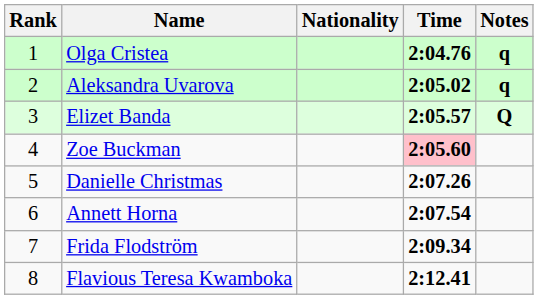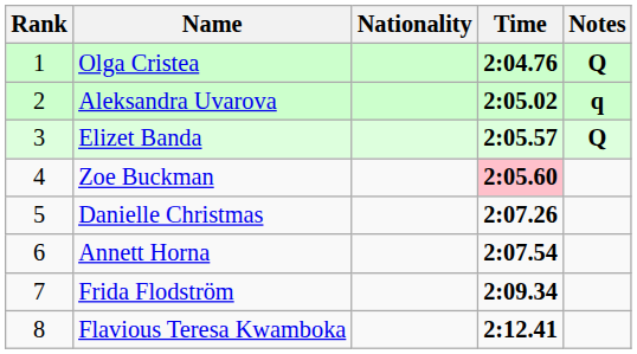Olga Cristea | Notes: q -> Q
